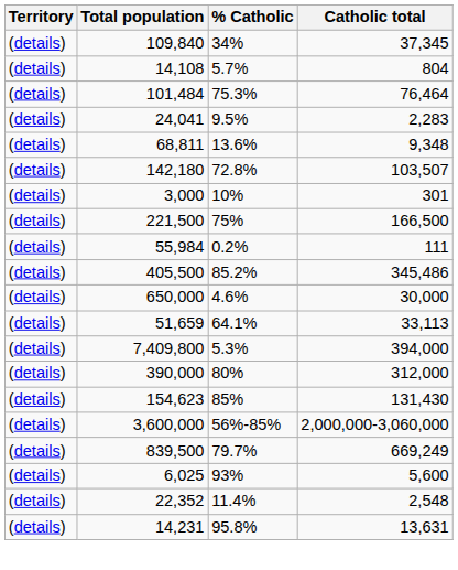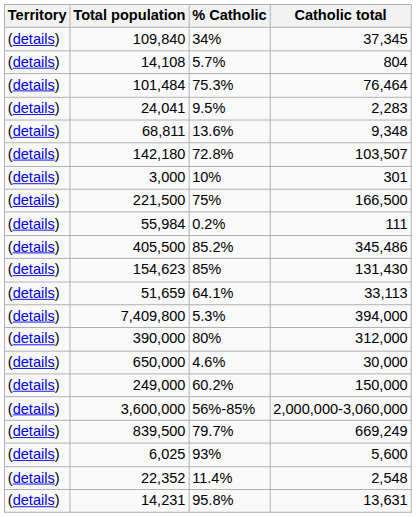rows swapped: 154,623 <-> 650,000
+ row: (details) | 249,000 | 60.2% | 150,000
